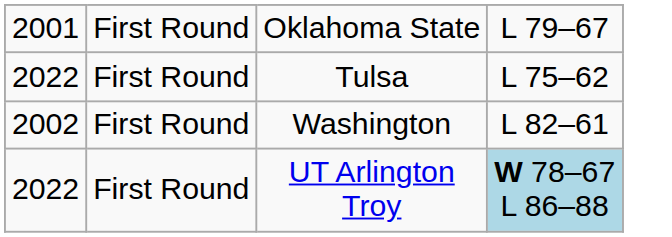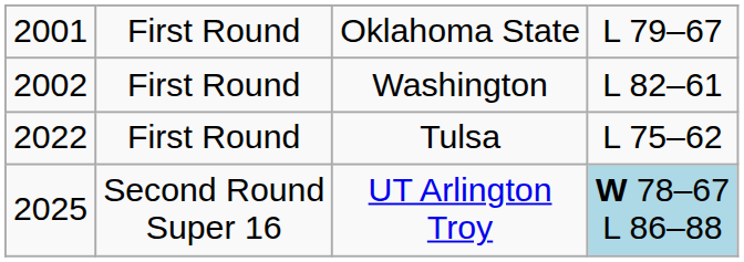rows swapped: Washington <-> Tulsa
UT Arlington Troy | column 1: 2022 -> 2025
UT Arlington Troy | column 2: First Round -> Second Round Super 16
